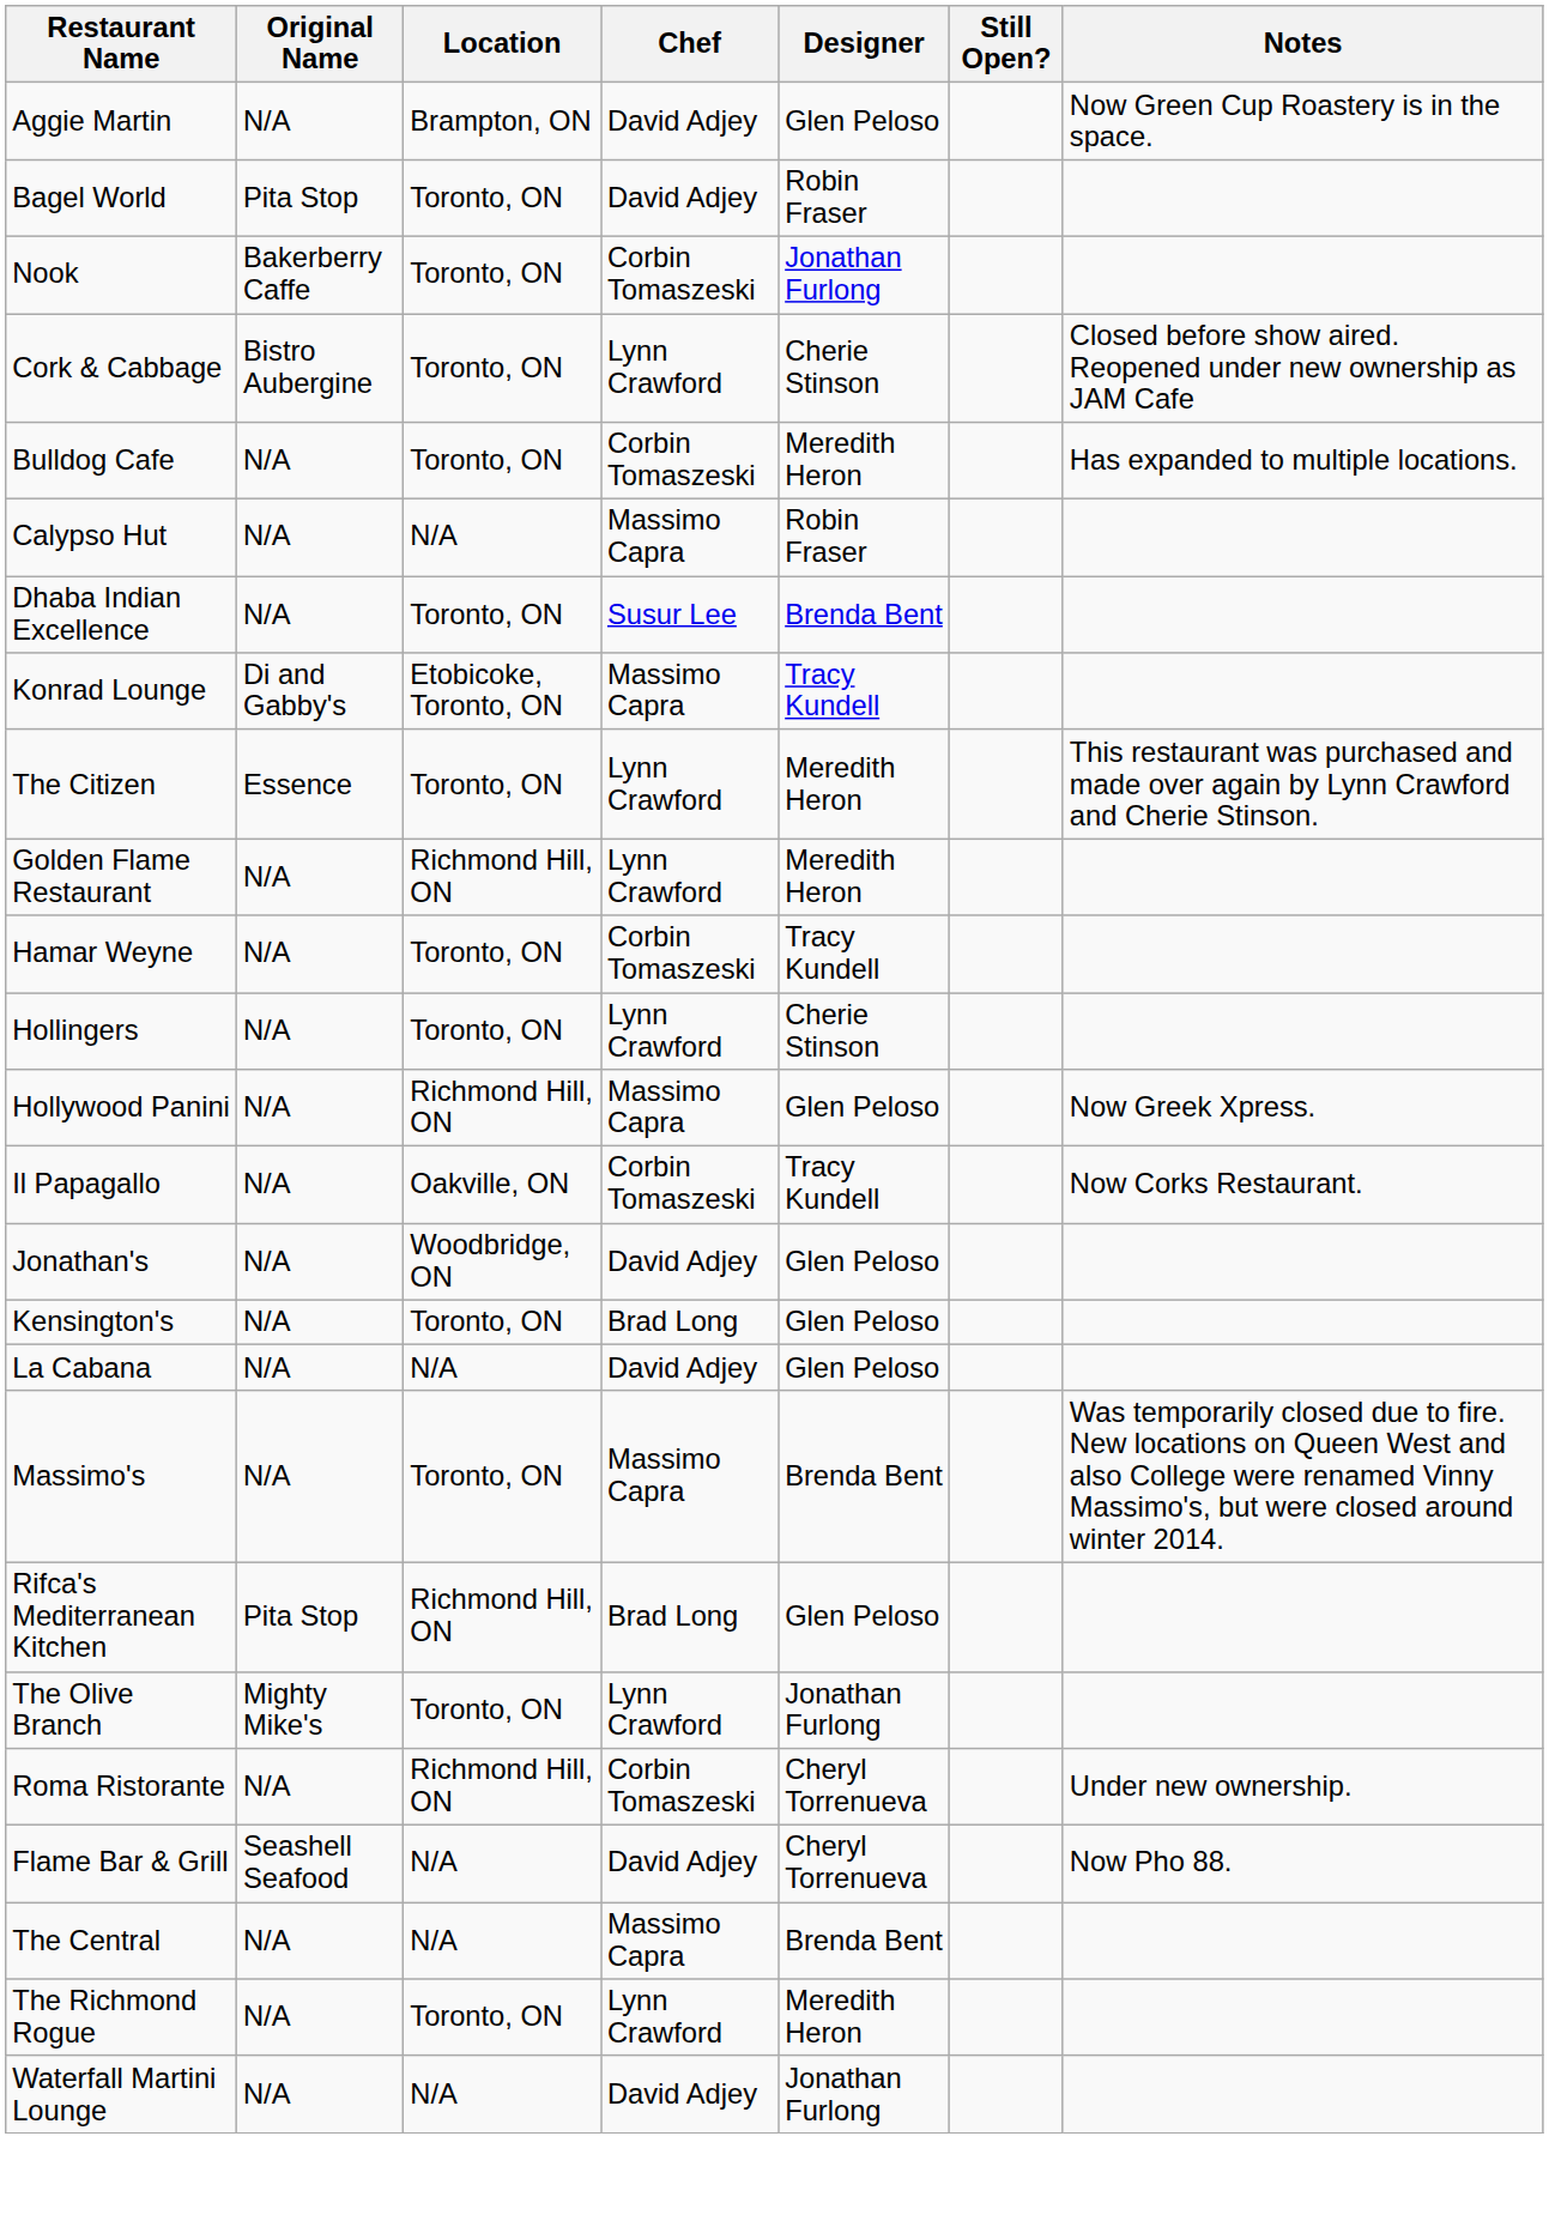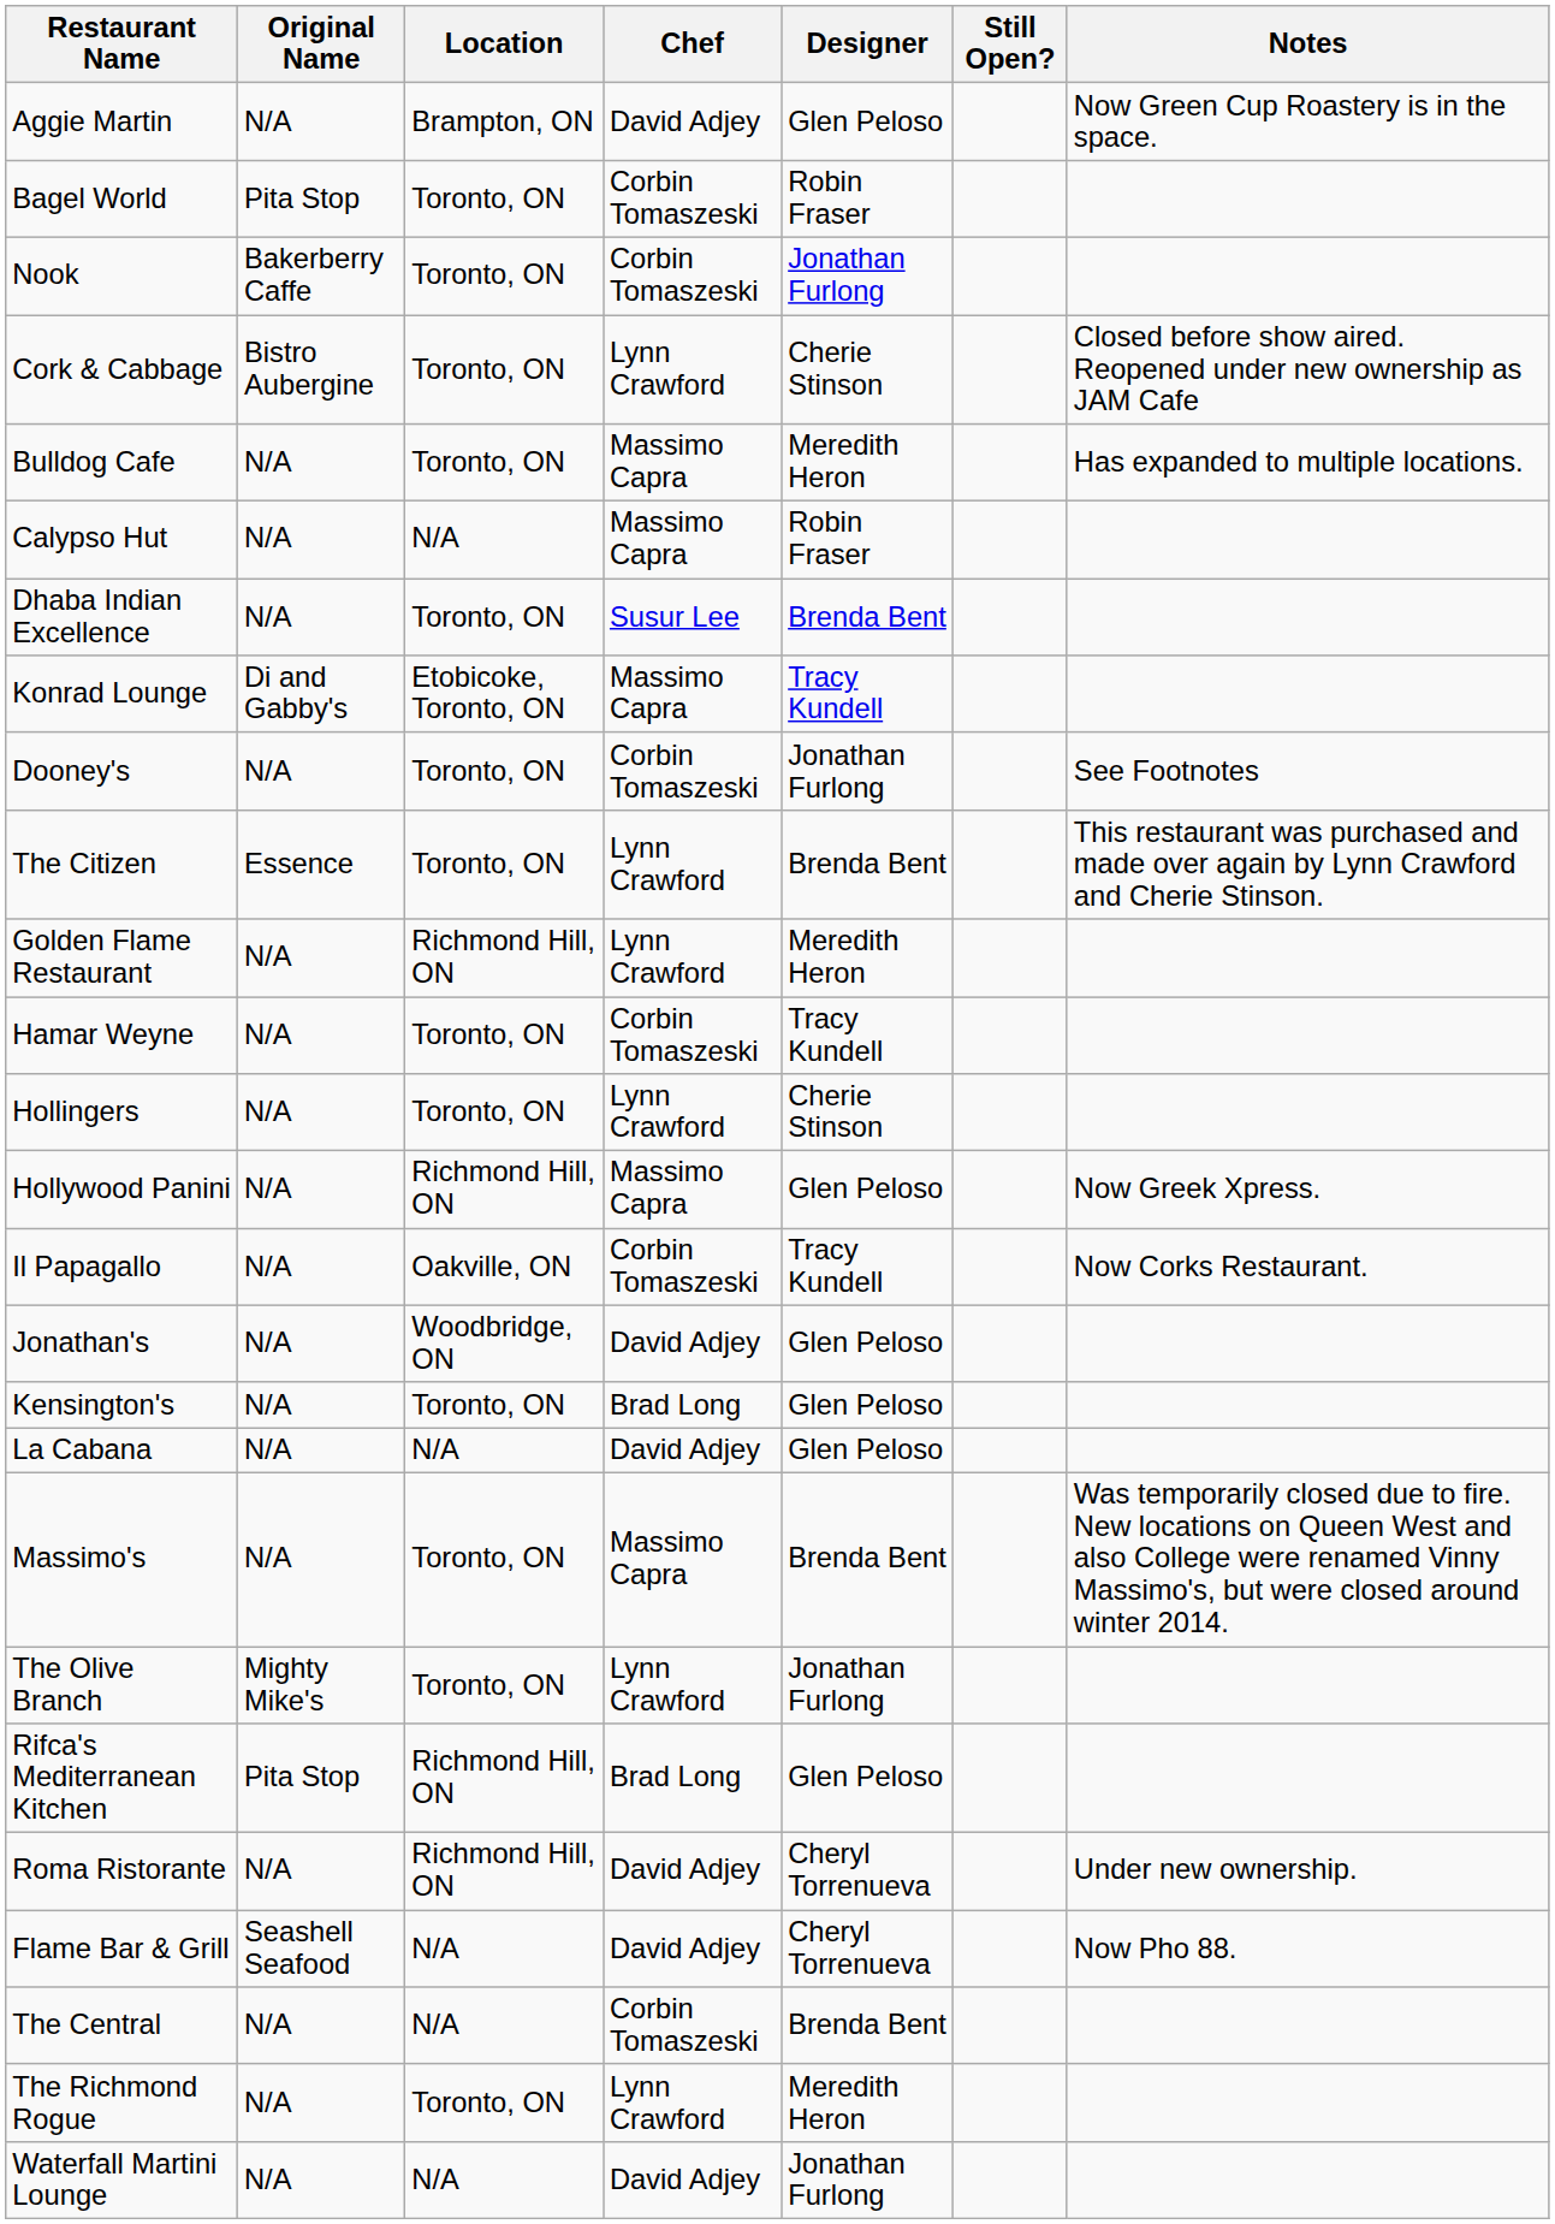Bagel World | Chef: David Adjey -> Corbin Tomaszeski
Bulldog Cafe | Chef: Corbin Tomaszeski -> Massimo Capra
+ row: Dooney's | N/A | Toronto, ON | Corbin Tomaszeski | Jonathan Furlong | See Footnotes
The Citizen | Designer: Meredith Heron -> Brenda Bent
rows swapped: The Olive Branch <-> Rifca's Mediterranean Kitchen
Roma Ristorante | Chef: Corbin Tomaszeski -> David Adjey
The Central | Chef: Massimo Capra -> Corbin Tomaszeski
